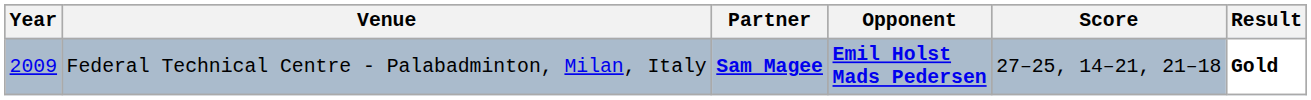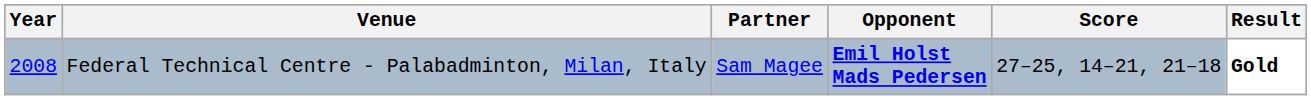Federal Technical Centre - Palabadminton, Milan, Italy | Year: 2009 -> 2008
Federal Technical Centre - Palabadminton, Milan, Italy | Partner: bold -> normal
